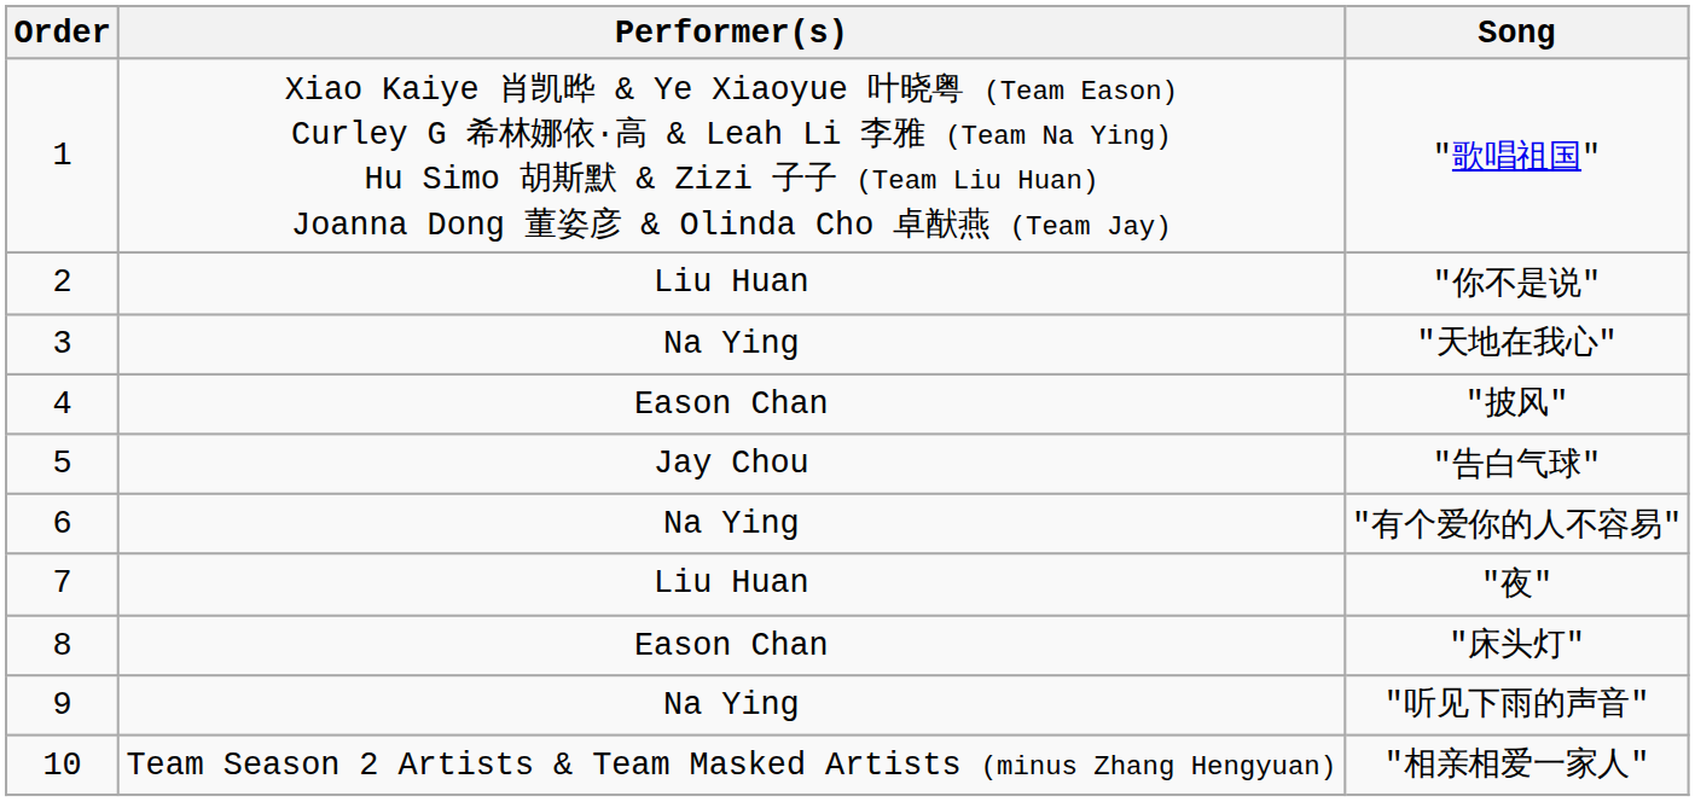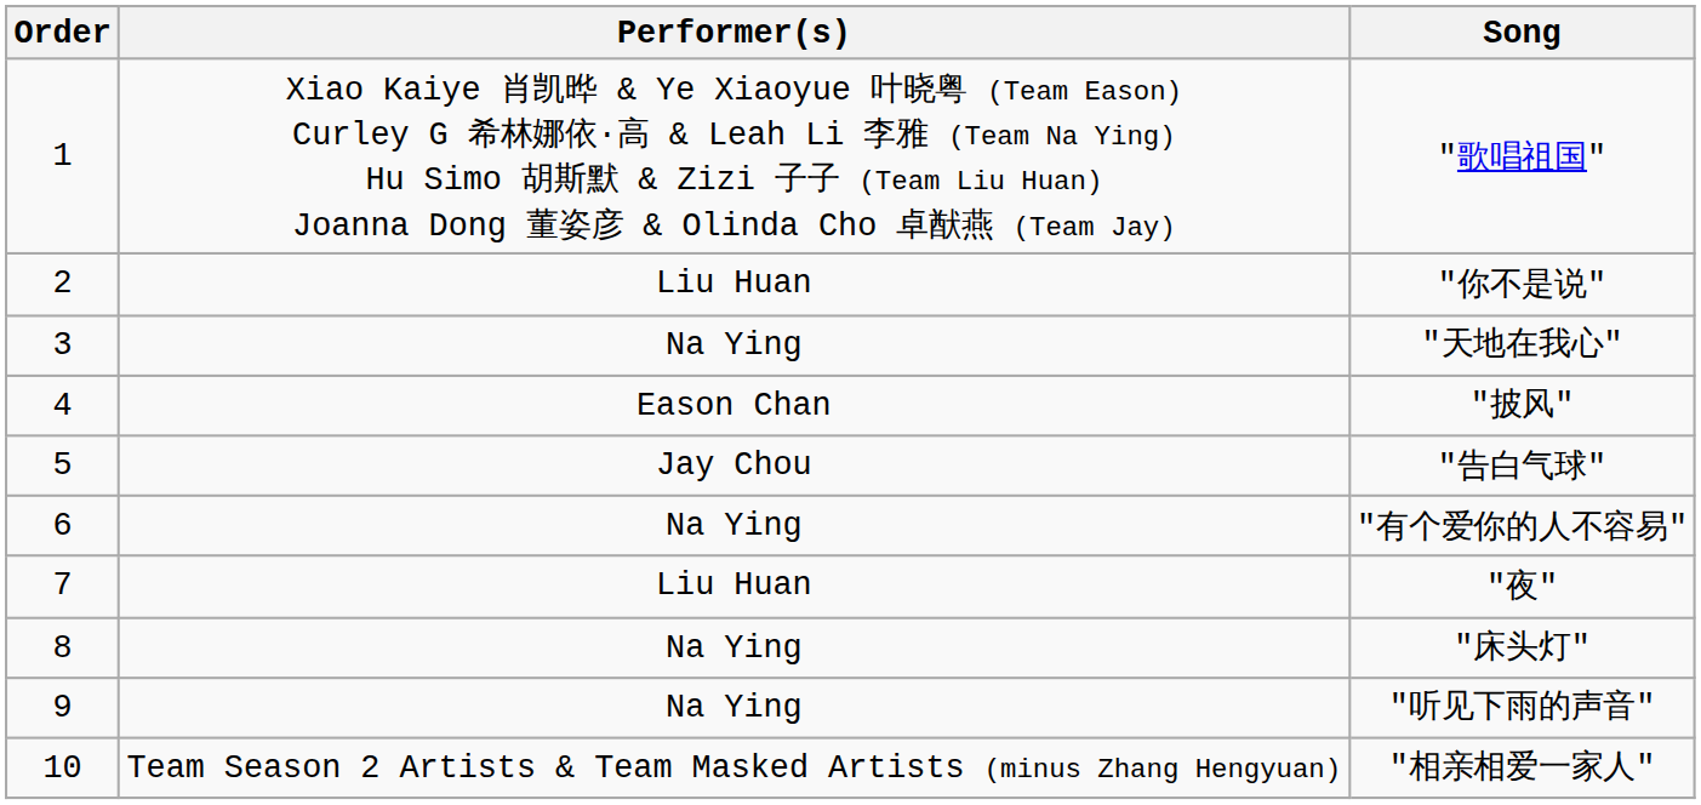"床头灯" | Performer(s): Eason Chan -> Na Ying
